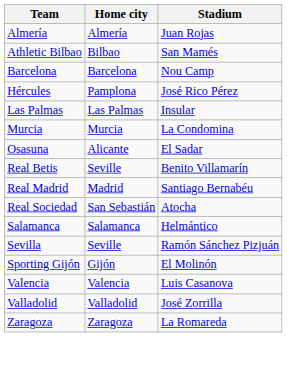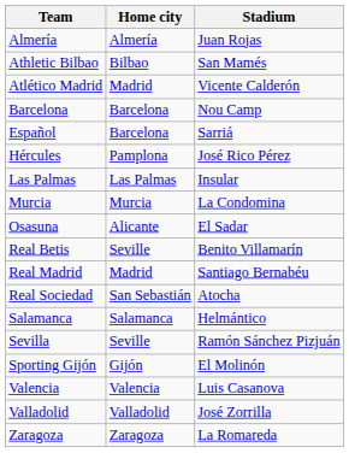+ row: Atlético Madrid | Madrid | Vicente Calderón
+ row: Español | Barcelona | Sarriá
